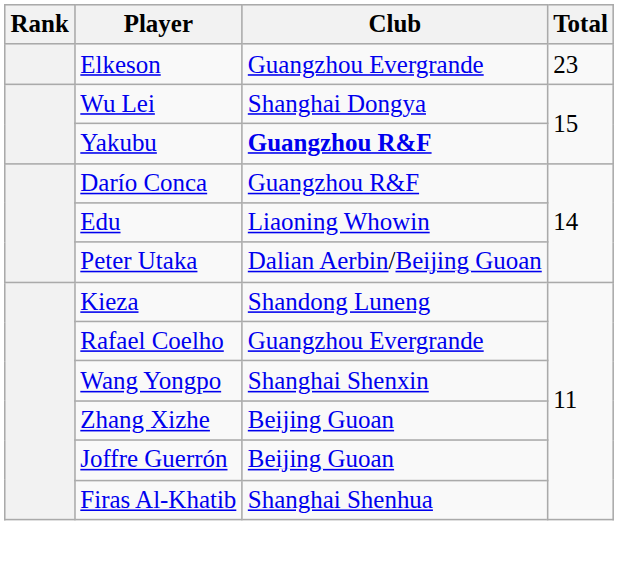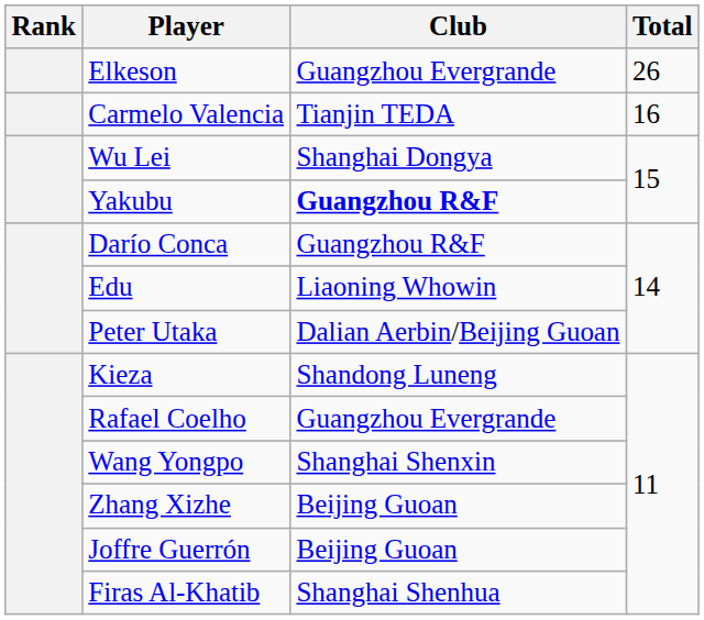Elkeson | Total: 23 -> 26
+ row: Carmelo Valencia | Tianjin TEDA | 16
